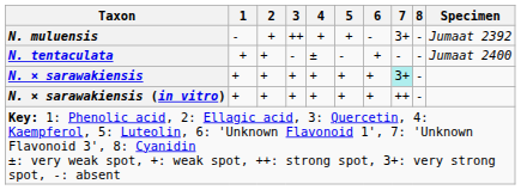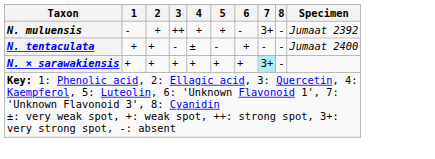- row: N. × sarawakiensis (in vitro) | + | + | + | + | + | + | ++ | -
